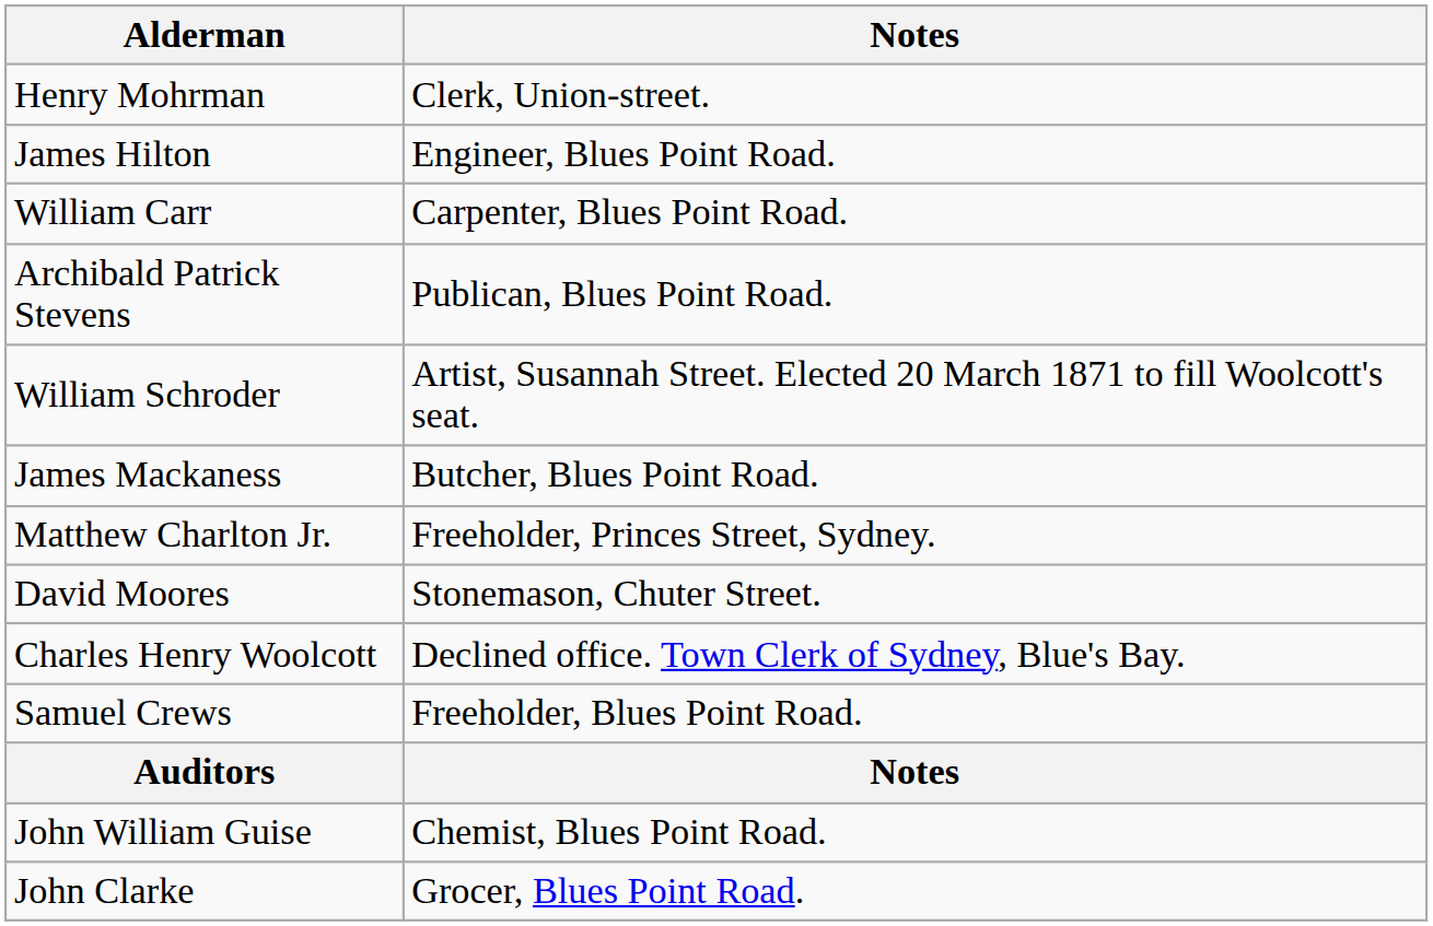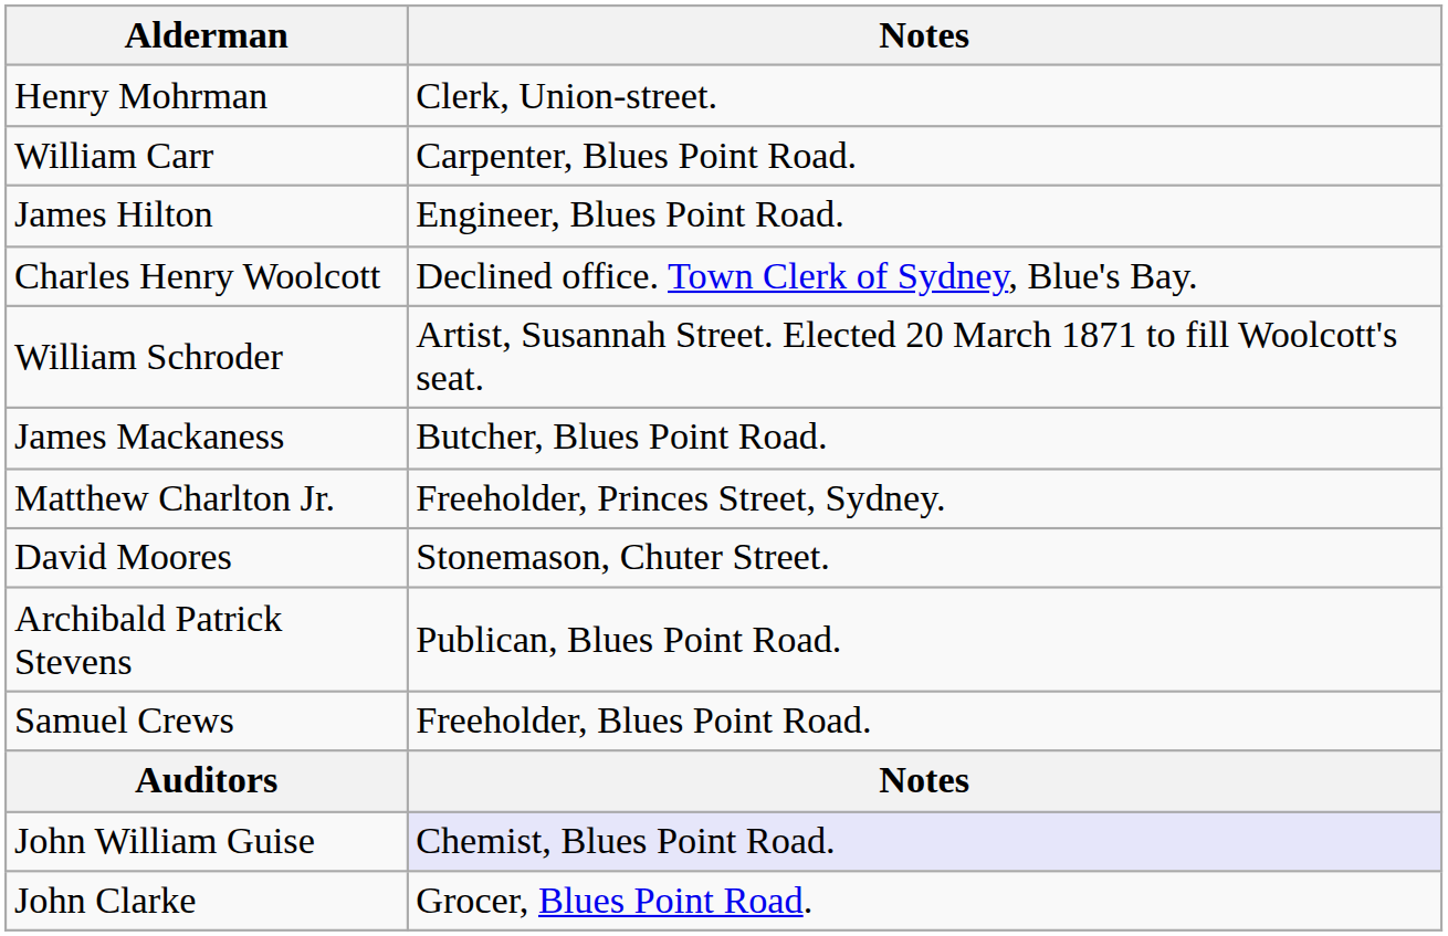rows swapped: William Carr <-> James Hilton
rows swapped: Charles Henry Woolcott <-> Archibald Patrick Stevens
John William Guise | Notes: no background -> lavender background
